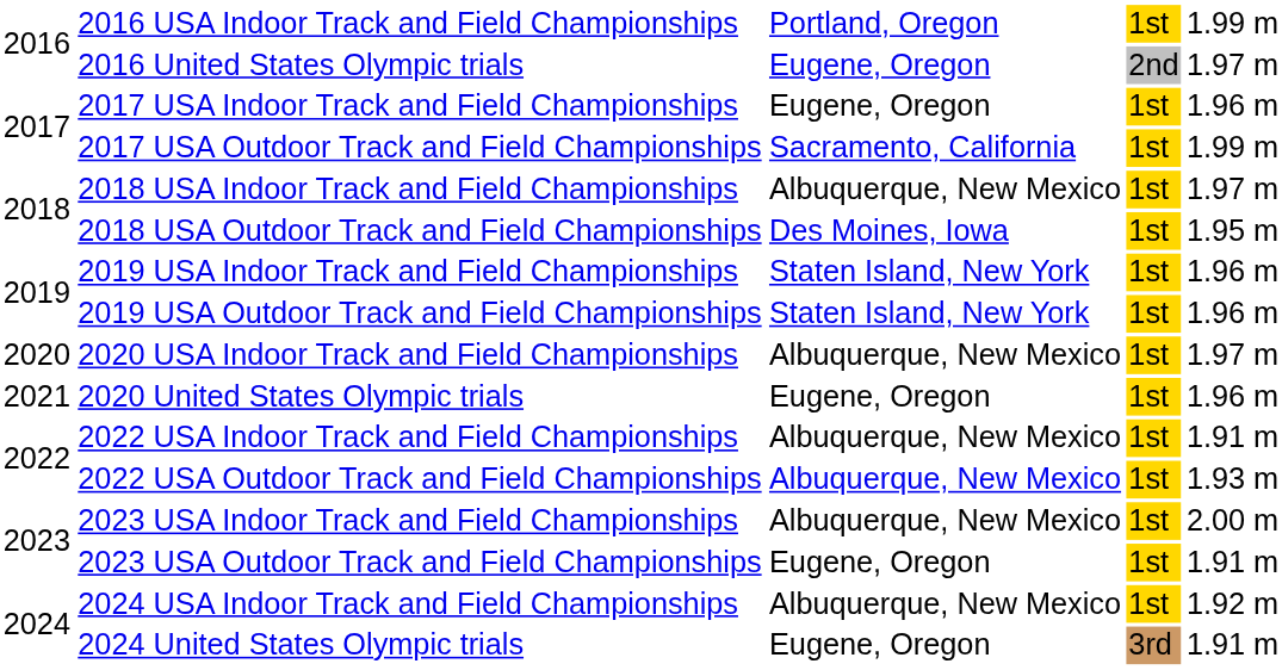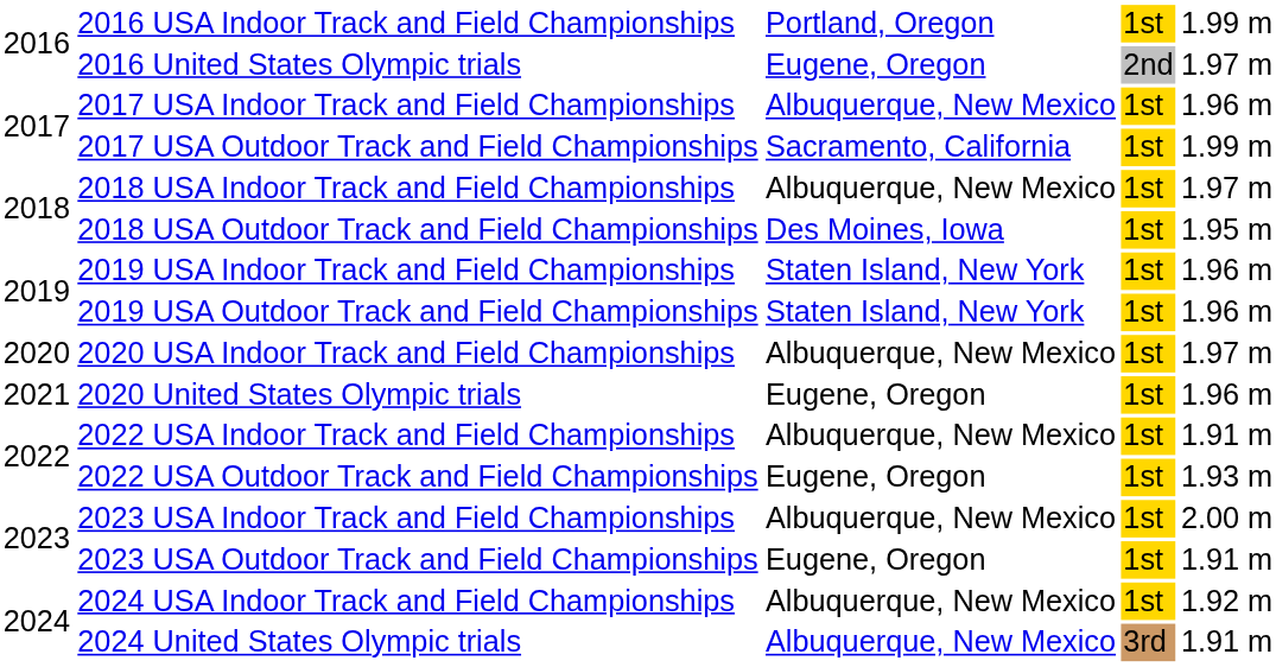2017 USA Indoor Track and Field Championships | column 3: Eugene, Oregon -> Albuquerque, New Mexico
2022 USA Outdoor Track and Field Championships | column 3: Albuquerque, New Mexico -> Eugene, Oregon
2024 United States Olympic trials | column 3: Eugene, Oregon -> Albuquerque, New Mexico
